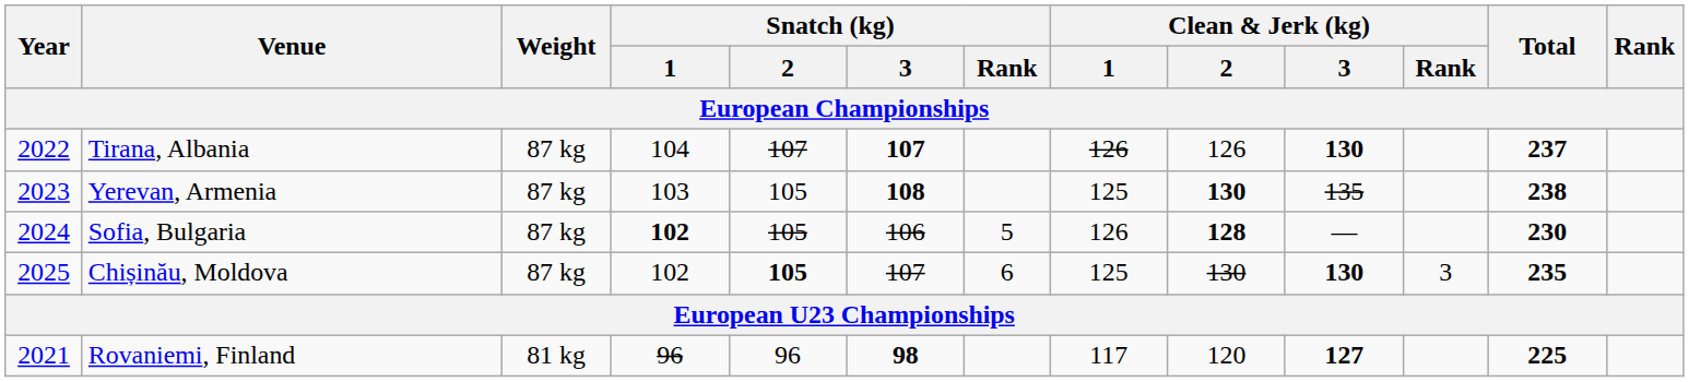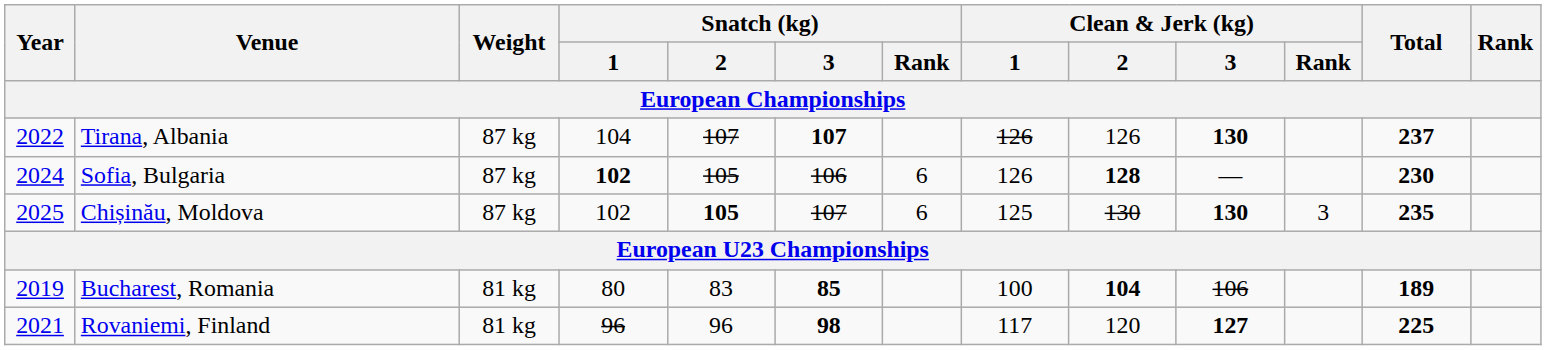- row: 2023 | Yerevan, Armenia | 87 kg | 103 | 105 | 108 | 125 | 130 | 135 | 238
Sofia, Bulgaria | Snatch (kg) / Rank: 5 -> 6
+ row: 2019 | Bucharest, Romania | 81 kg | 80 | 83 | 85 | 100 | 104 | 106 | 189
